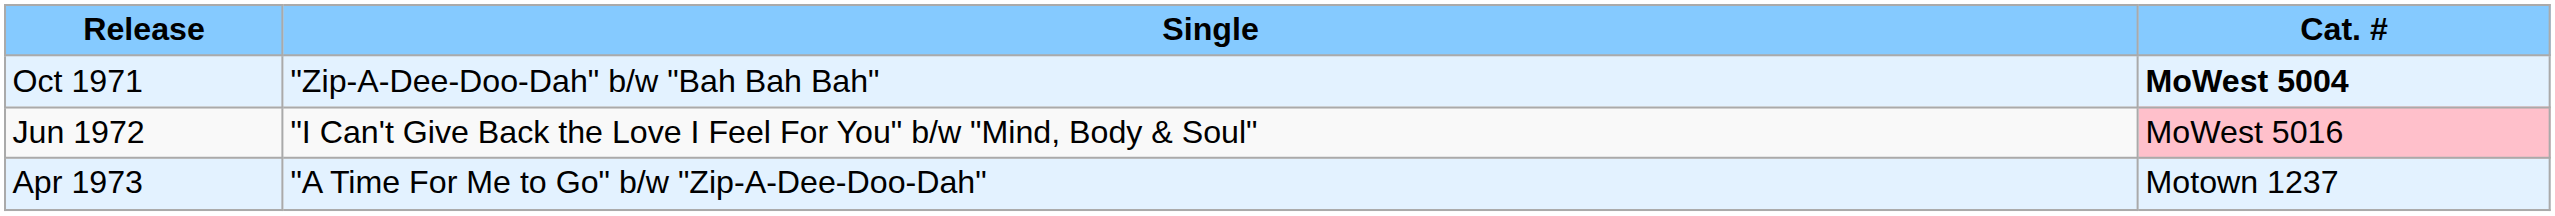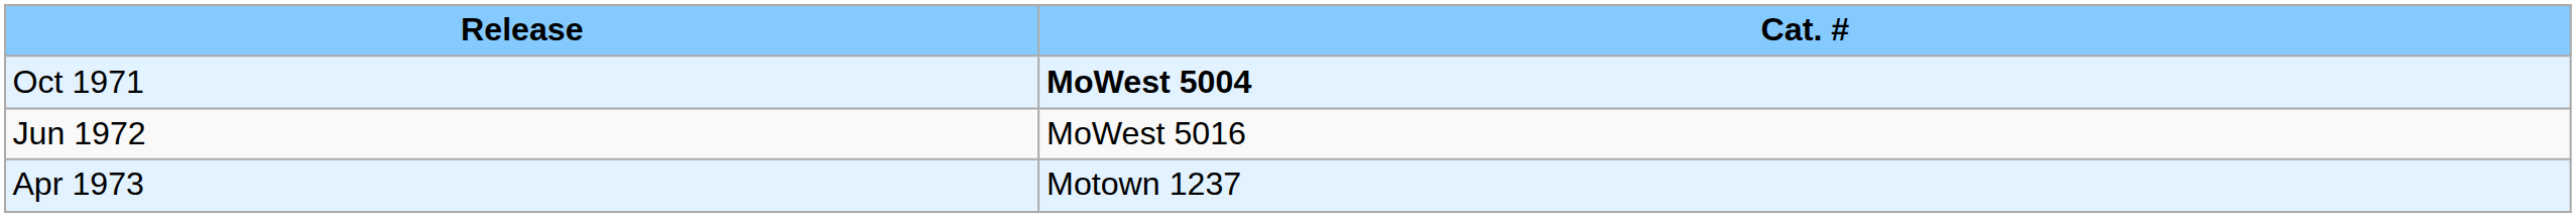- column: Single | "Zip-A-Dee-Doo-Dah" b/w "Bah Bah Bah" | "I Can't Give Back the Love I Feel For You" b/w "Mind, Body & Soul" | "A Time For Me to Go" b/w "Zip-A-Dee-Doo-Dah"
Jun 1972 | Cat. #: pink background -> no background
